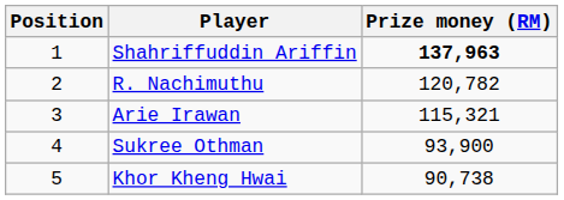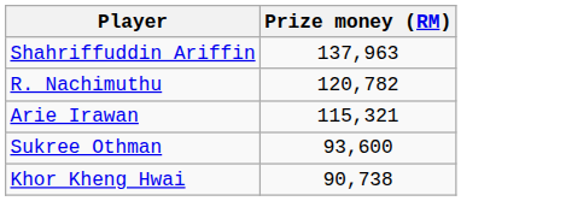- column: Position | 1 | 2 | 3 | 4 | 5
Shahriffuddin Ariffin | Prize money (RM): bold -> normal
Sukree Othman | Prize money (RM): 93,900 -> 93,600
